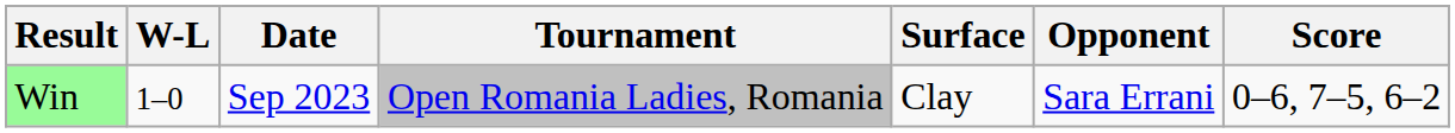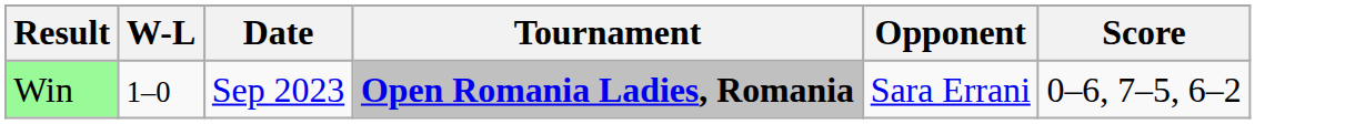- column: Surface | Clay
Win | Tournament: normal -> bold
